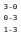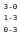rows swapped: 1-3 <-> 0-3
